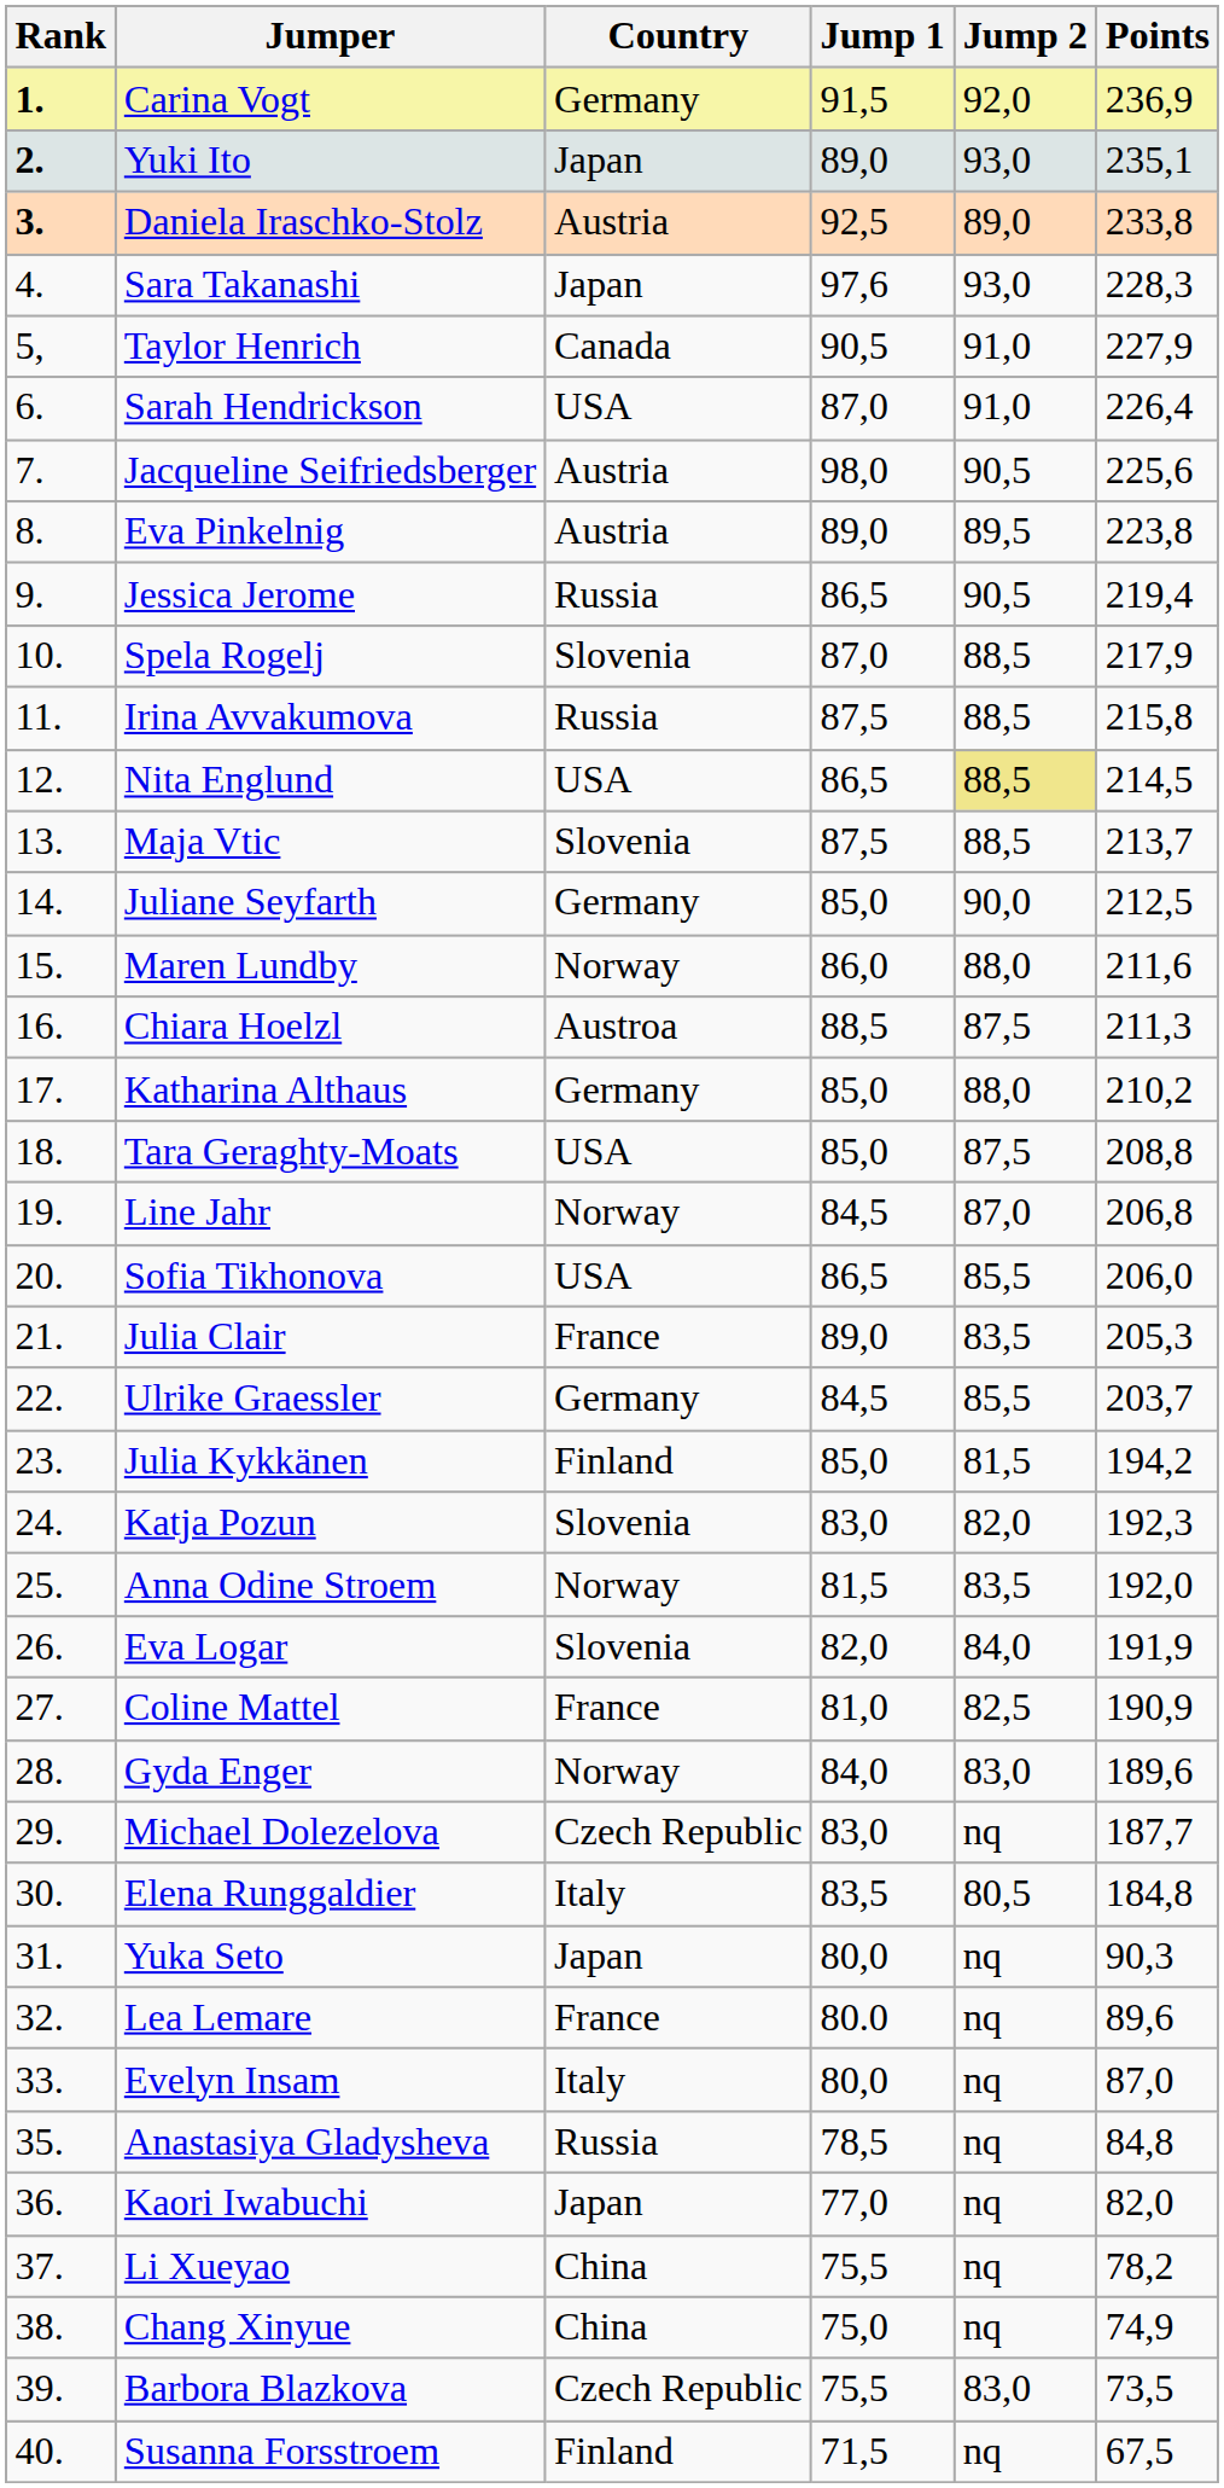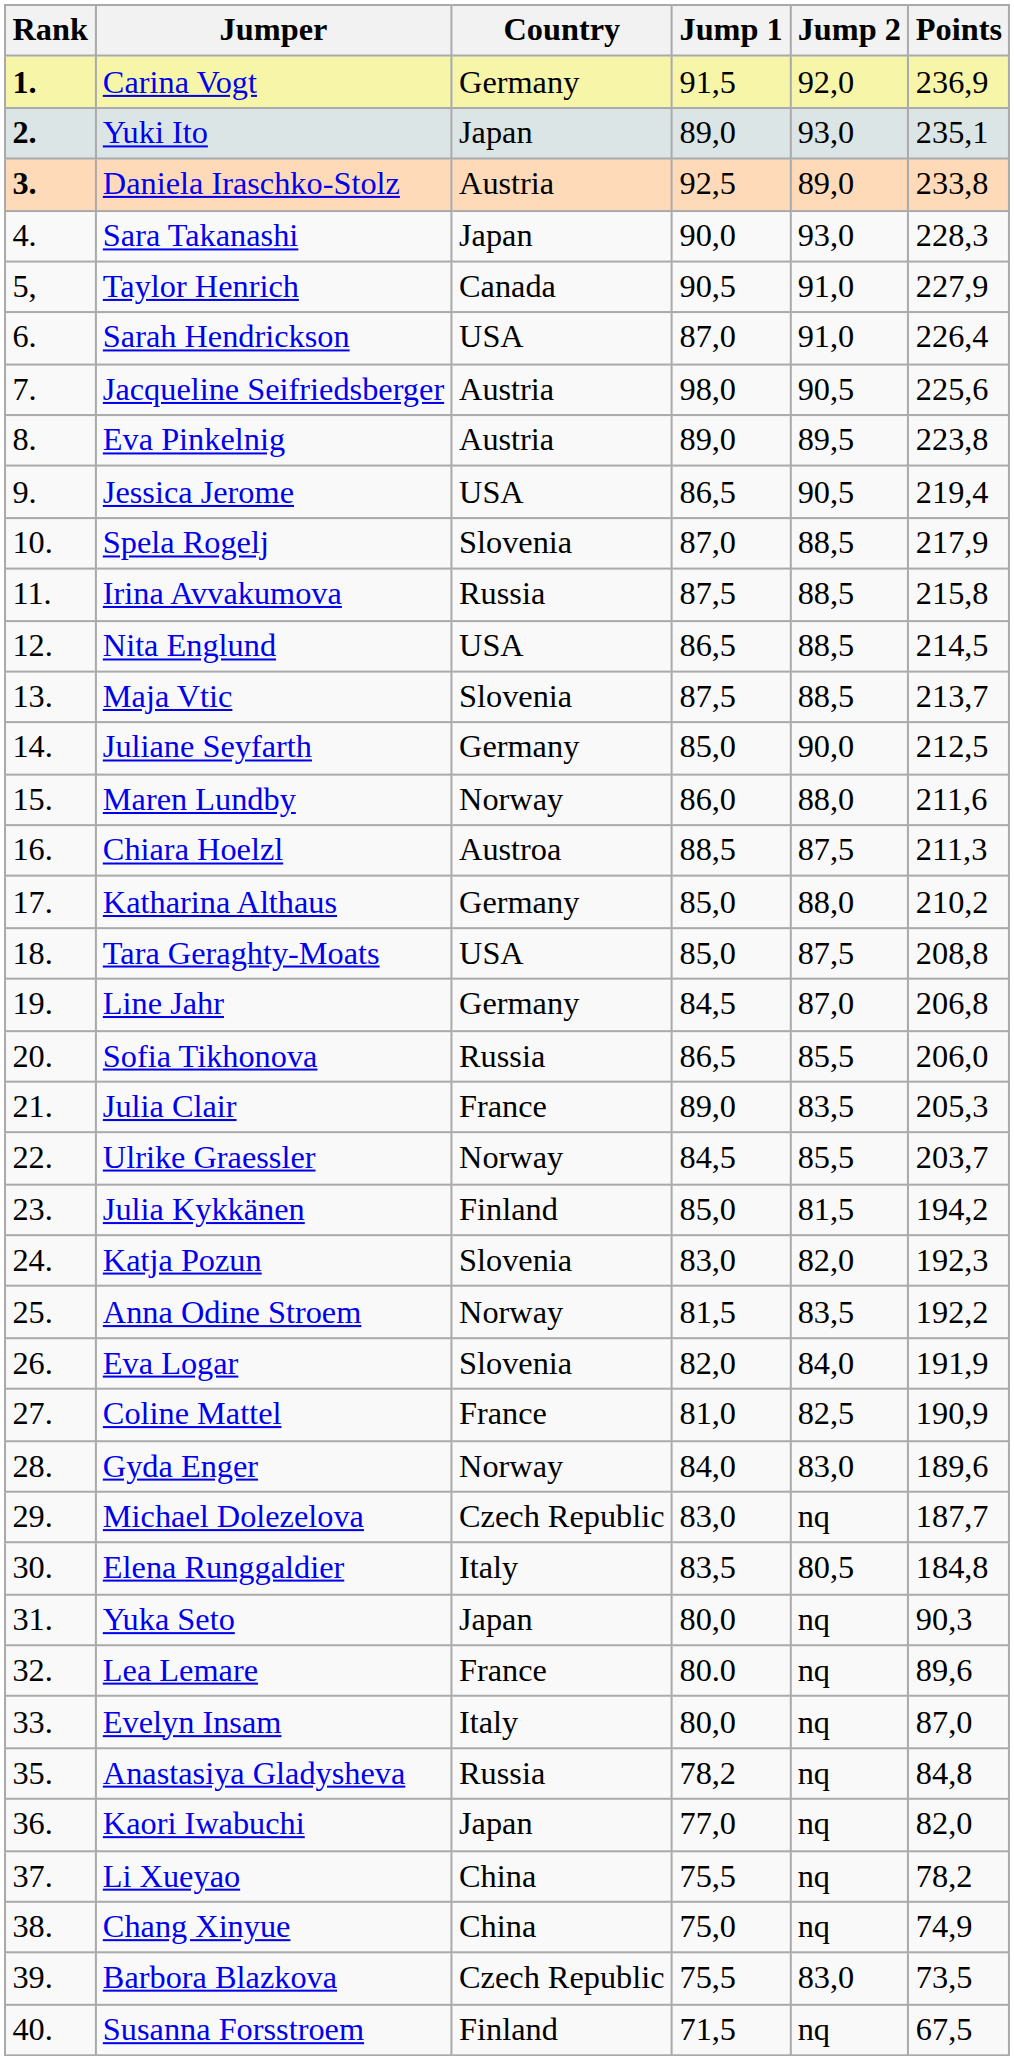Sara Takanashi | Jump 1: 97,6 -> 90,0
Jessica Jerome | Country: Russia -> USA
Nita Englund | Jump 2: khaki background -> no background
Line Jahr | Country: Norway -> Germany
Sofia Tikhonova | Country: USA -> Russia
Ulrike Graessler | Country: Germany -> Norway
Anna Odine Stroem | Points: 192,0 -> 192,2
Anastasiya Gladysheva | Jump 1: 78,5 -> 78,2
